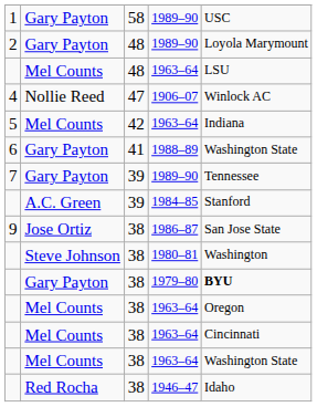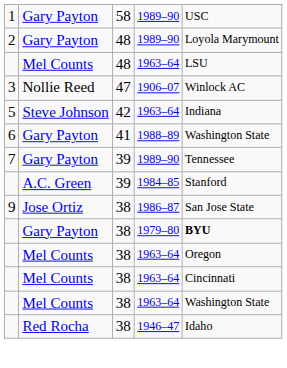1906–07 | column 1: 4 -> 3
42 / 1963–64 | column 2: Mel Counts -> Steve Johnson
- row: Steve Johnson | 38 | 1980–81 | Washington
